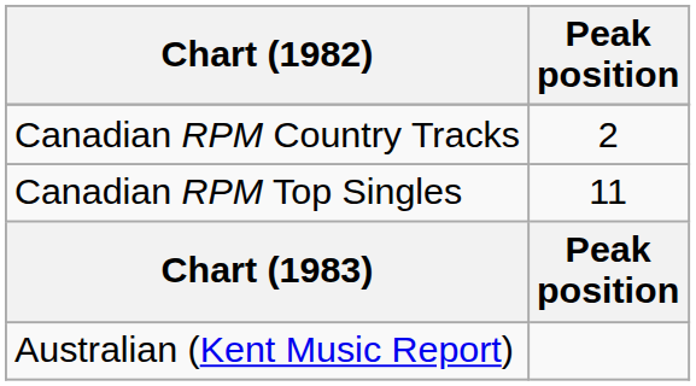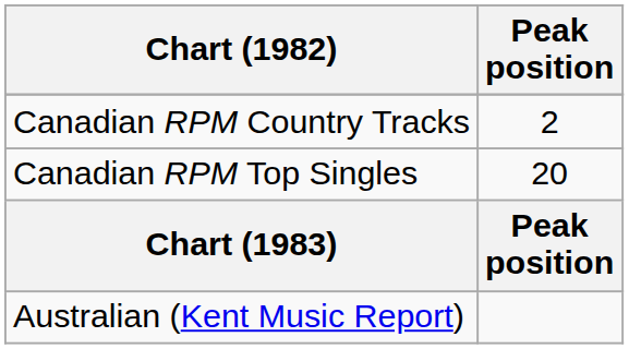Canadian RPM Top Singles | Peak position: 11 -> 20
